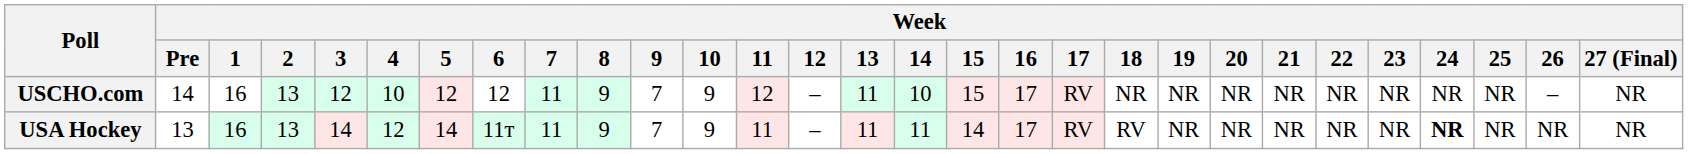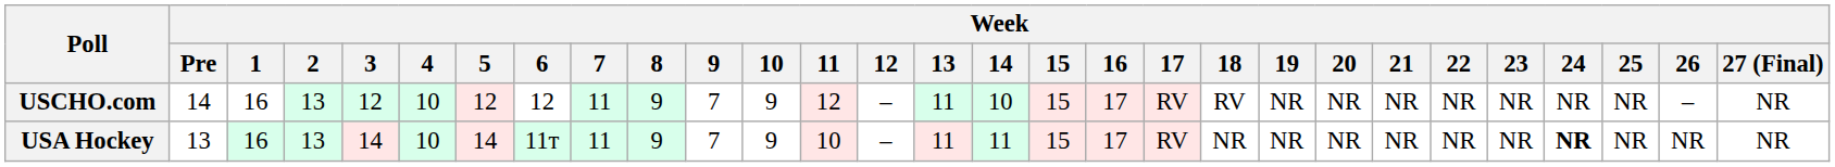USCHO.com | Week / 18: NR -> RV
USA Hockey | Week / 4: 12 -> 10
USA Hockey | Week / 11: 11 -> 10
USA Hockey | Week / 15: 14 -> 15
USA Hockey | Week / 18: RV -> NR
